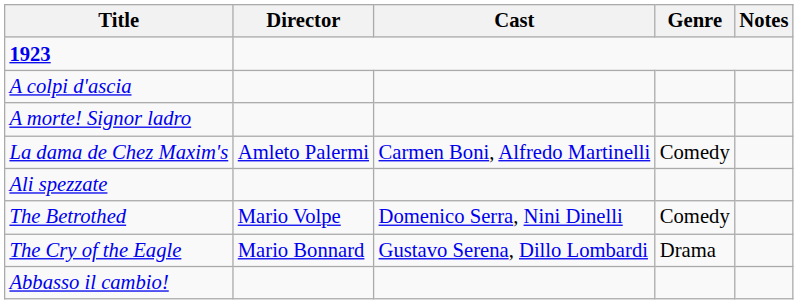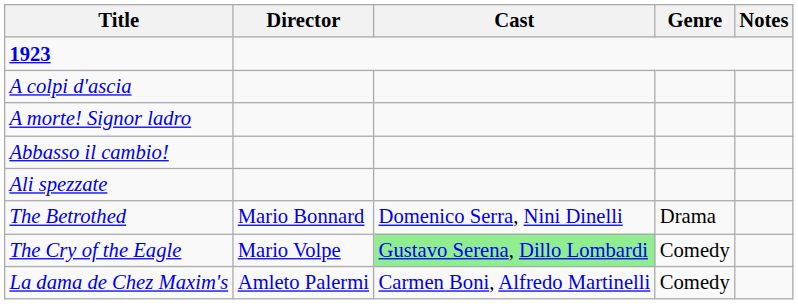rows swapped: Abbasso il cambio! <-> La dama de Chez Maxim's
The Betrothed | Director: Mario Volpe -> Mario Bonnard
The Betrothed | Genre: Comedy -> Drama
The Cry of the Eagle | Director: Mario Bonnard -> Mario Volpe
The Cry of the Eagle | Cast: no background -> lightgreen background
The Cry of the Eagle | Genre: Drama -> Comedy
